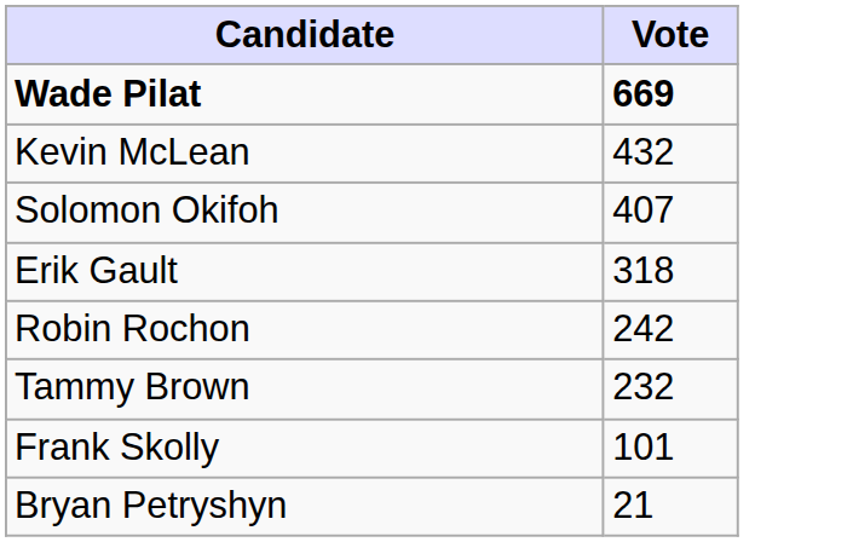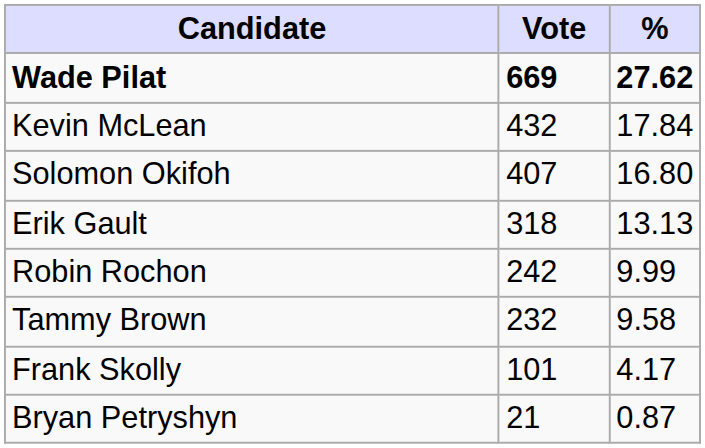+ column: % | 27.62 | 17.84 | 16.80 | 13.13 | 9.99 | 9.58 | 4.17 | 0.87
